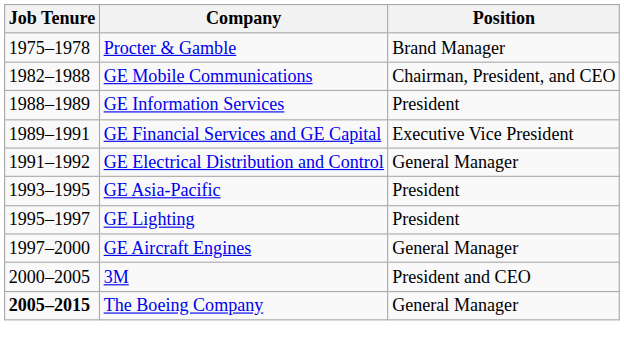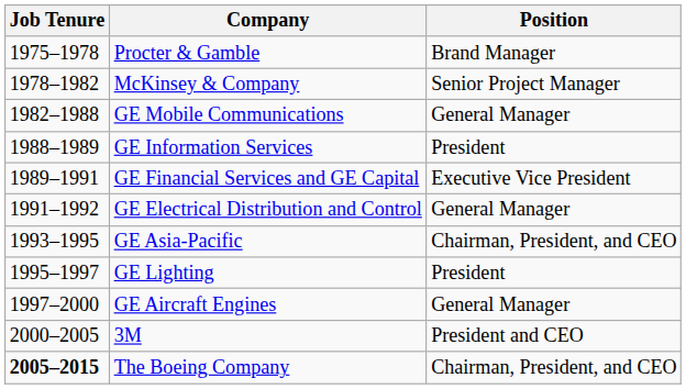+ row: 1978–1982 | McKinsey & Company | Senior Project Manager
GE Mobile Communications | Position: Chairman, President, and CEO -> General Manager
GE Asia-Pacific | Position: President -> Chairman, President, and CEO
The Boeing Company | Position: General Manager -> Chairman, President, and CEO
